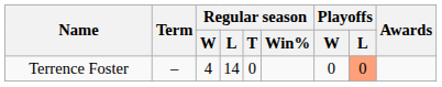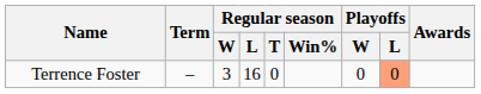Terrence Foster | Regular season / W: 4 -> 3
Terrence Foster | Regular season / L: 14 -> 16
